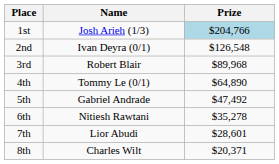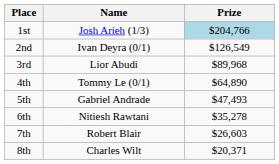2nd | Prize: $126,548 -> $126,549
3rd | Name: Robert Blair -> Lior Abudi
5th | Prize: $47,492 -> $47,493
7th | Name: Lior Abudi -> Robert Blair
7th | Prize: $28,601 -> $26,603
